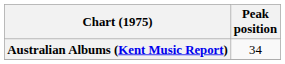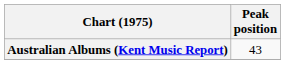Australian Albums (Kent Music Report) | Peak position: 34 -> 43
